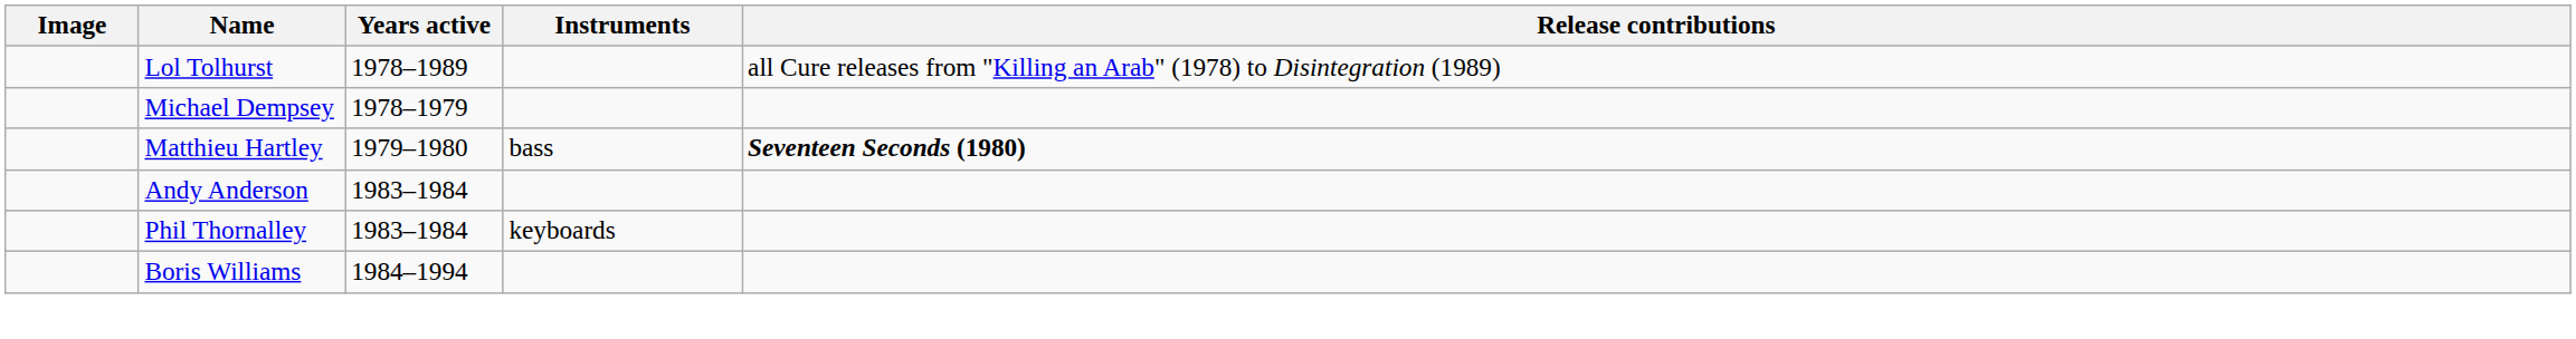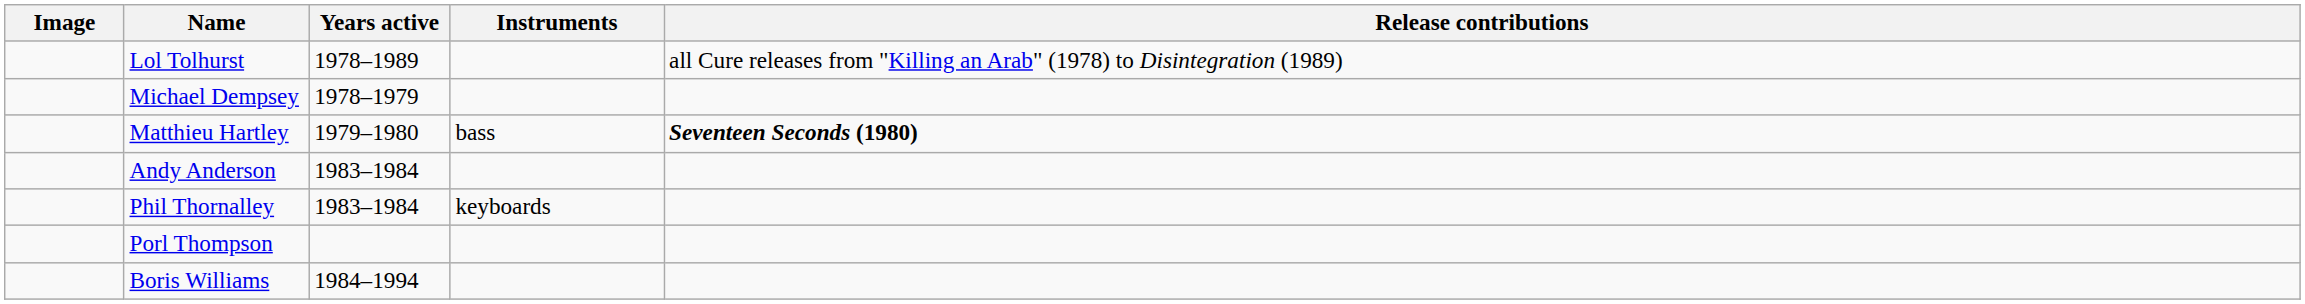+ row: Porl Thompson
